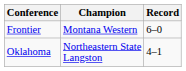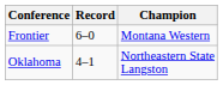columns swapped: Champion <-> Record
